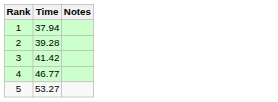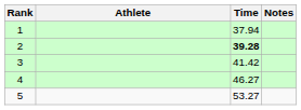+ column: Athlete
2 | Time: normal -> bold
4 | Time: 46.77 -> 46.27
